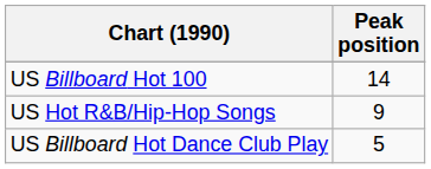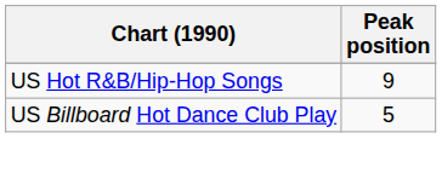- row: US Billboard Hot 100 | 14
